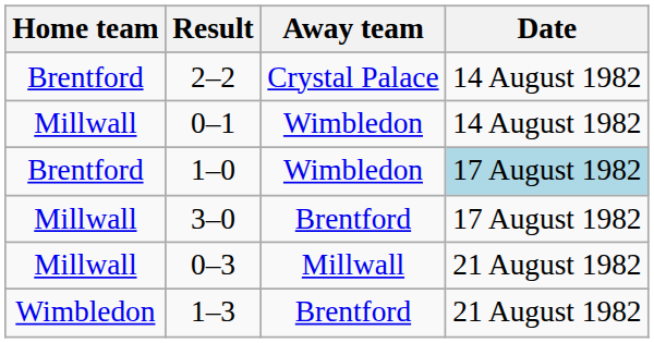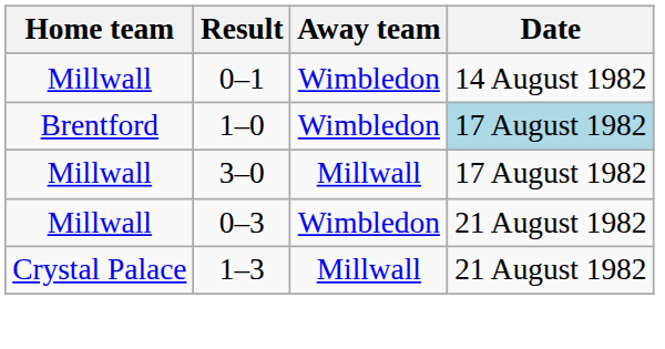- row: Brentford | 2–2 | Crystal Palace | 14 August 1982
3–0 | Away team: Brentford -> Millwall
0–3 | Away team: Millwall -> Wimbledon
1–3 | Home team: Wimbledon -> Crystal Palace
1–3 | Away team: Brentford -> Millwall
